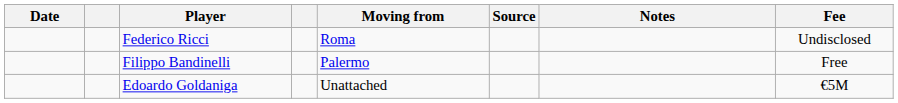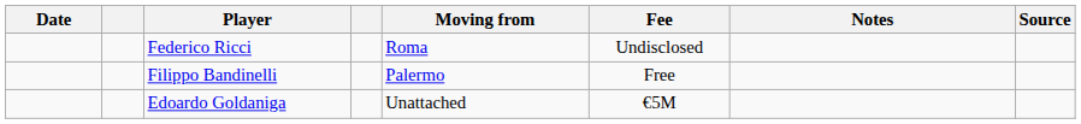columns swapped: Fee <-> Source
